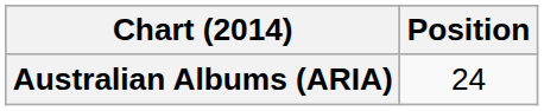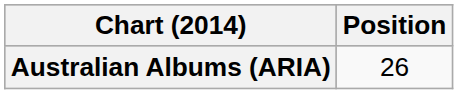Australian Albums (ARIA) | Position: 24 -> 26
